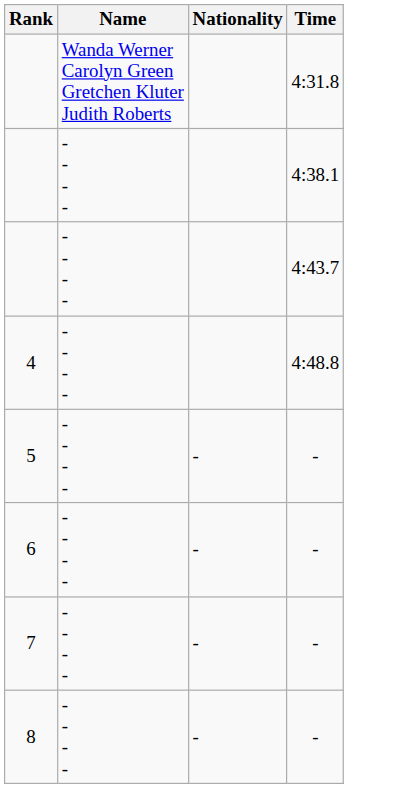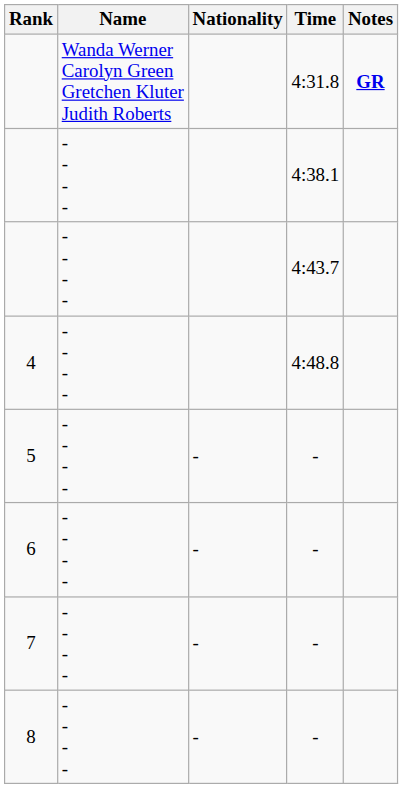+ column: Notes | GR
